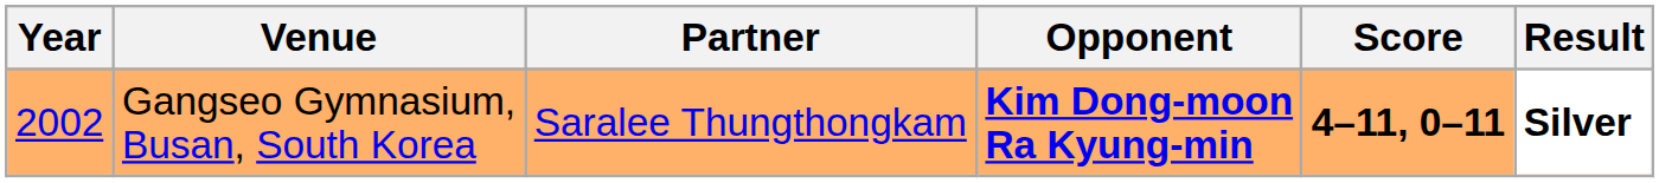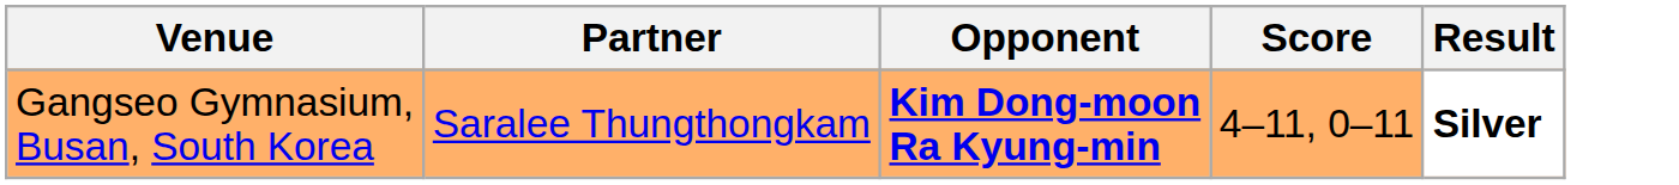- column: Year | 2002
Gangseo Gymnasium, Busan, South Korea | Score: bold -> normal
